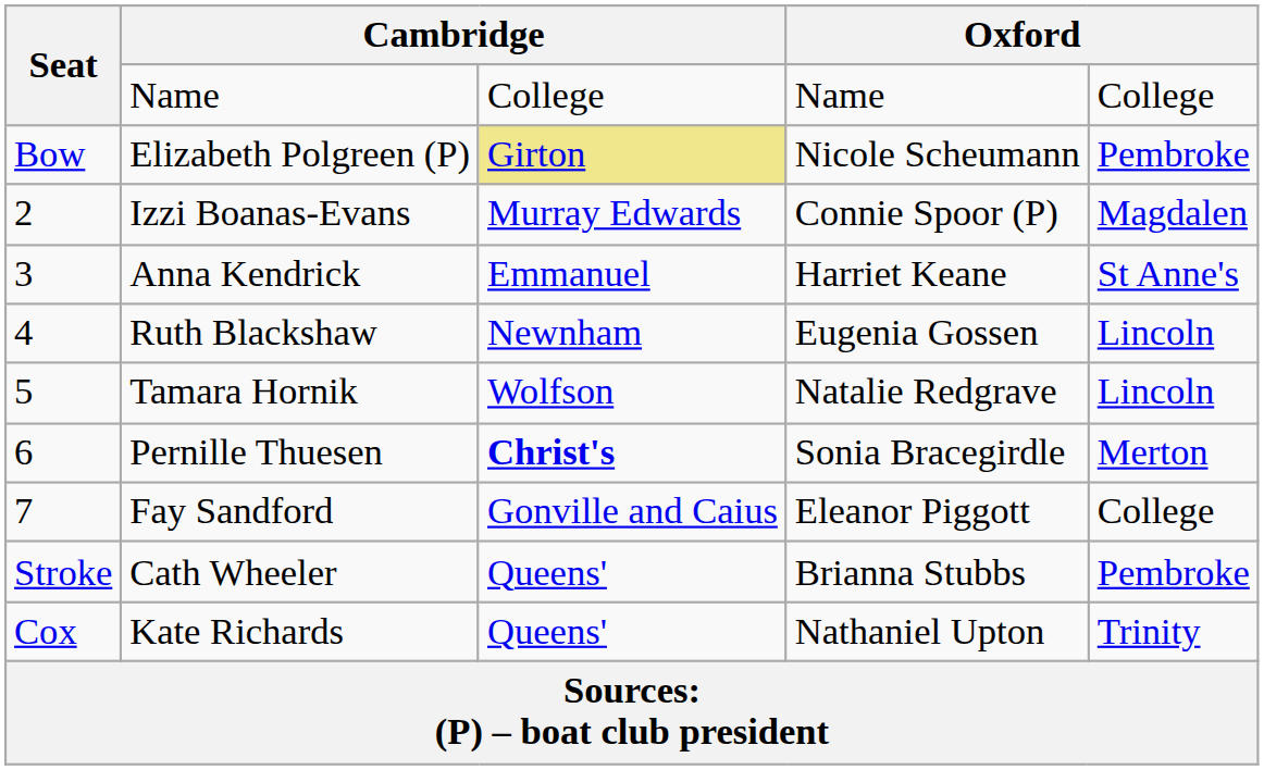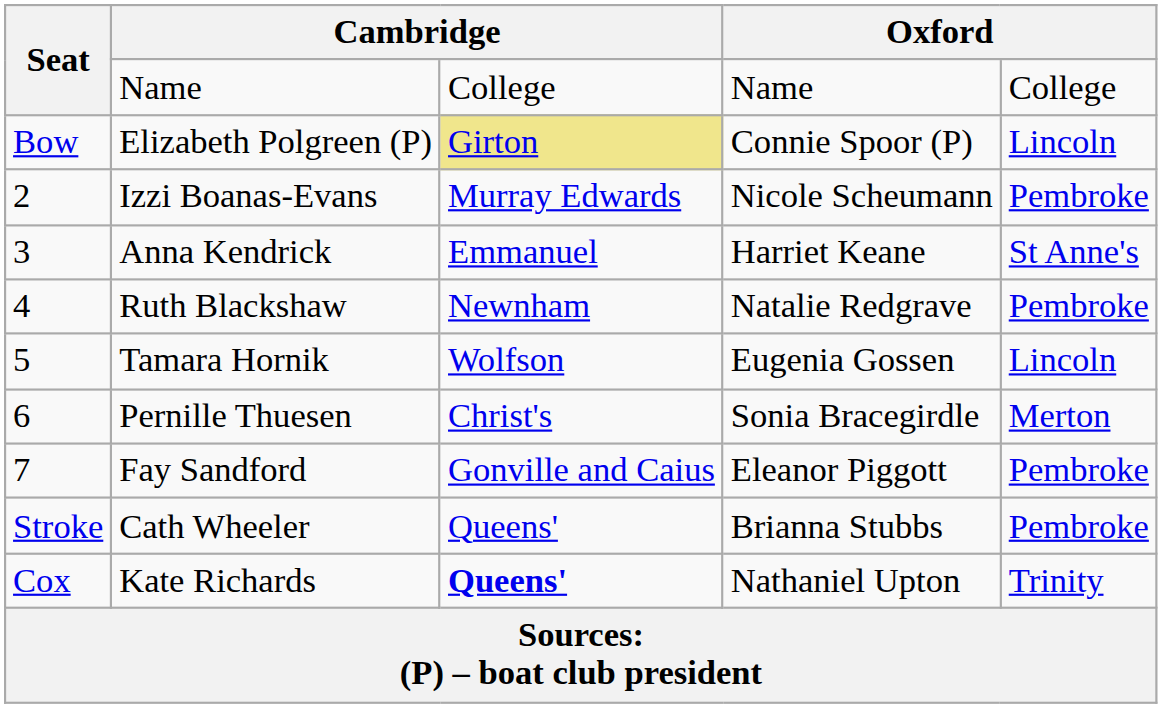Elizabeth Polgreen (P) | column 4: Nicole Scheumann -> Connie Spoor (P)
Elizabeth Polgreen (P) | column 5: Pembroke -> Lincoln
Izzi Boanas-Evans | column 4: Connie Spoor (P) -> Nicole Scheumann
Izzi Boanas-Evans | column 5: Magdalen -> Pembroke
Ruth Blackshaw | column 4: Eugenia Gossen -> Natalie Redgrave
Ruth Blackshaw | column 5: Lincoln -> Pembroke
Tamara Hornik | column 4: Natalie Redgrave -> Eugenia Gossen
Pernille Thuesen | column 3: bold -> normal
Fay Sandford | column 5: College -> Pembroke
Kate Richards | column 3: normal -> bold
